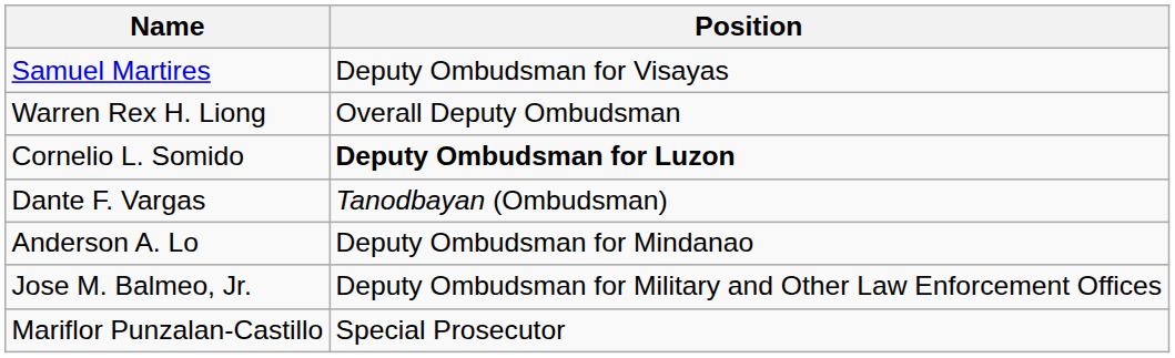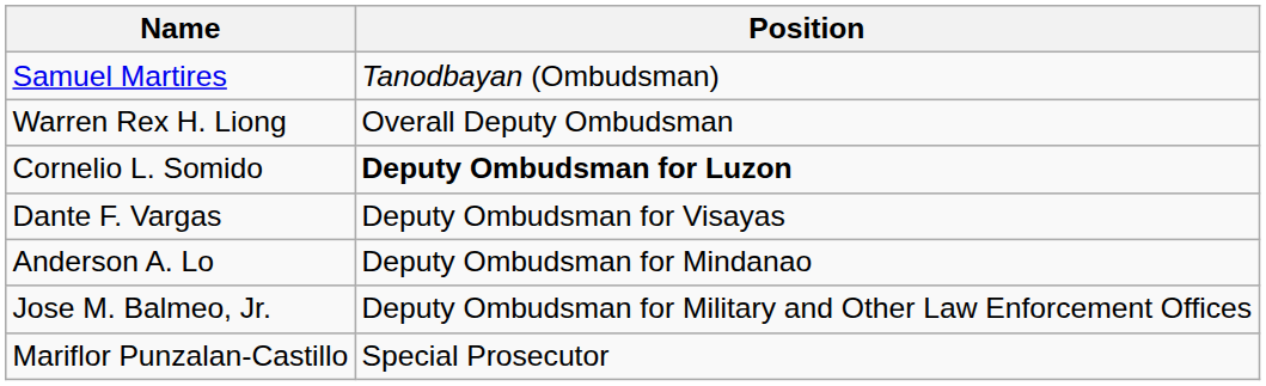Samuel Martires | Position: Deputy Ombudsman for Visayas -> Tanodbayan (Ombudsman)
Dante F. Vargas | Position: Tanodbayan (Ombudsman) -> Deputy Ombudsman for Visayas
